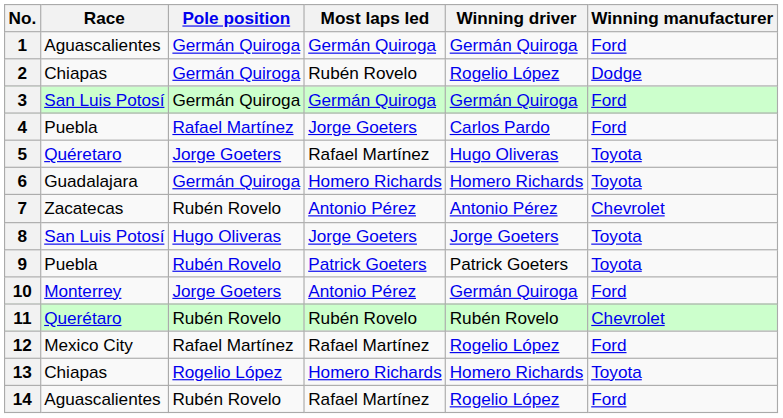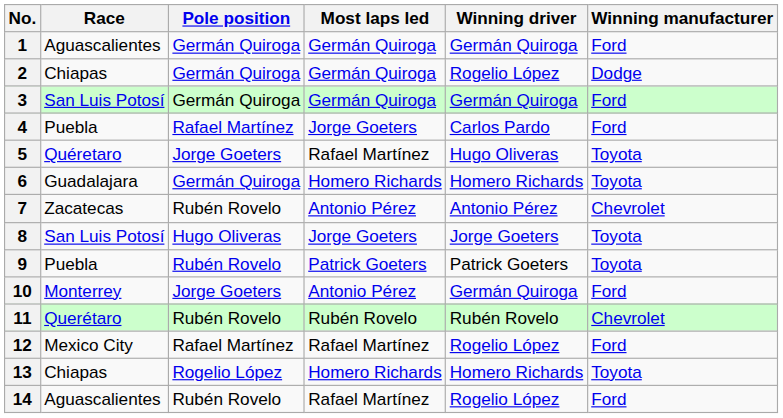2 | Most laps led: Rubén Rovelo -> Germán Quiroga
